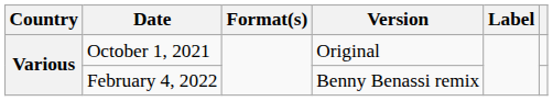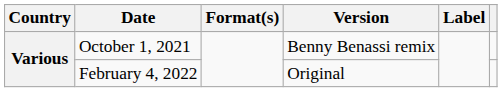October 1, 2021 | Version: Original -> Benny Benassi remix
February 4, 2022 | Version: Benny Benassi remix -> Original
